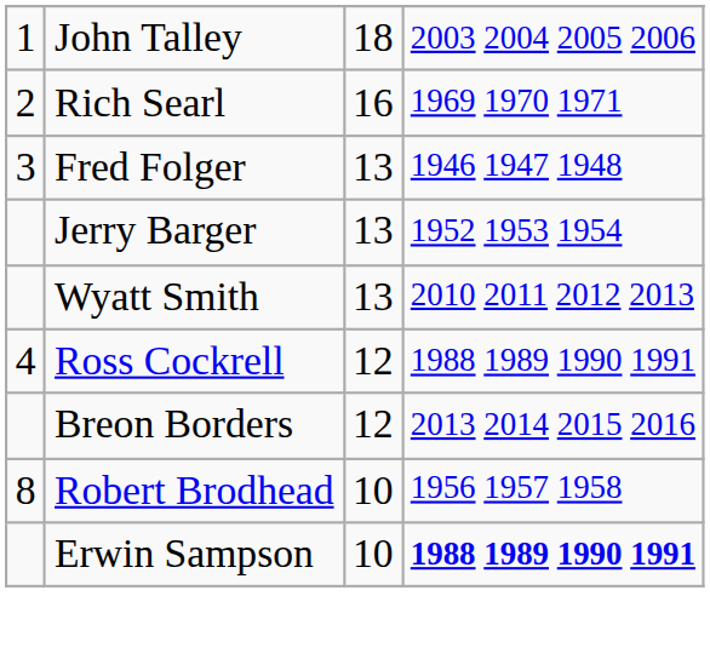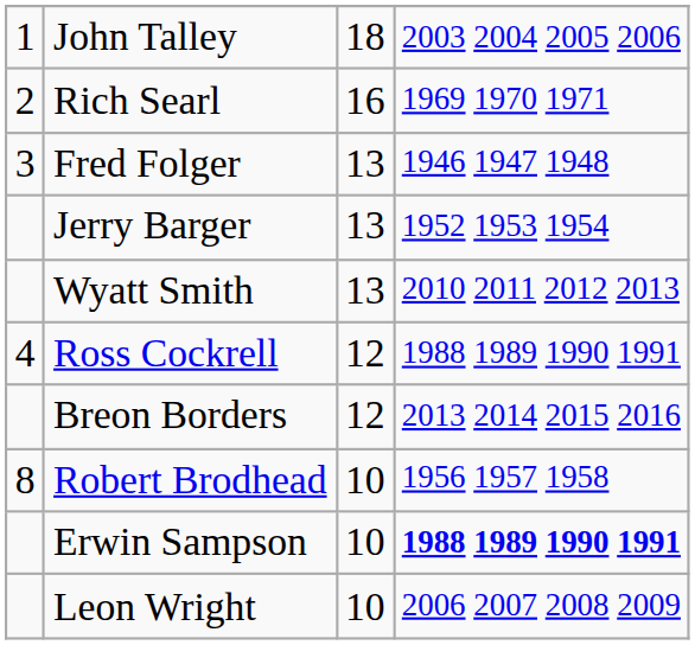+ row: Leon Wright | 10 | 2006 2007 2008 2009
